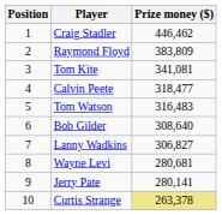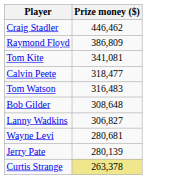- column: Position | 1 | 2 | 3 | 4 | 5 | 6 | 7 | 8 | 9 | 10
Raymond Floyd | Prize money ($): 383,809 -> 386,809
Bob Gilder | Prize money ($): 308,640 -> 308,648
Jerry Pate | Prize money ($): 280,141 -> 280,139
